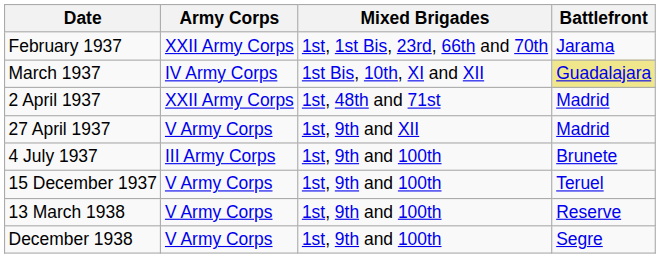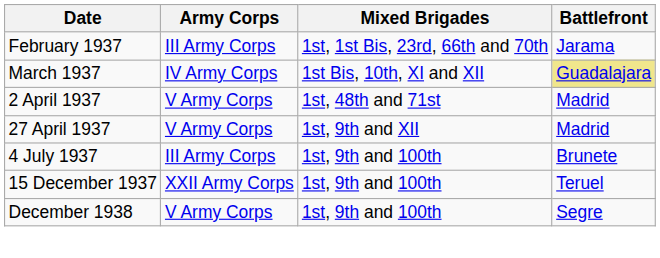February 1937 | Army Corps: XXII Army Corps -> III Army Corps
2 April 1937 | Army Corps: XXII Army Corps -> V Army Corps
15 December 1937 | Army Corps: V Army Corps -> XXII Army Corps
- row: 13 March 1938 | V Army Corps | 1st, 9th and 100th | Reserve
